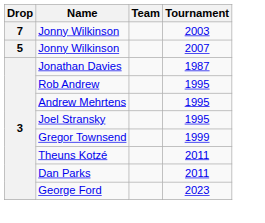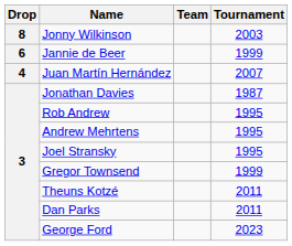Jonny Wilkinson / 2003 | Drop: 7 -> 8
+ row: 6 | Jannie de Beer | 1999
- row: 5 | Jonny Wilkinson | 2007
+ row: 4 | Juan Martín Hernández | 2007
